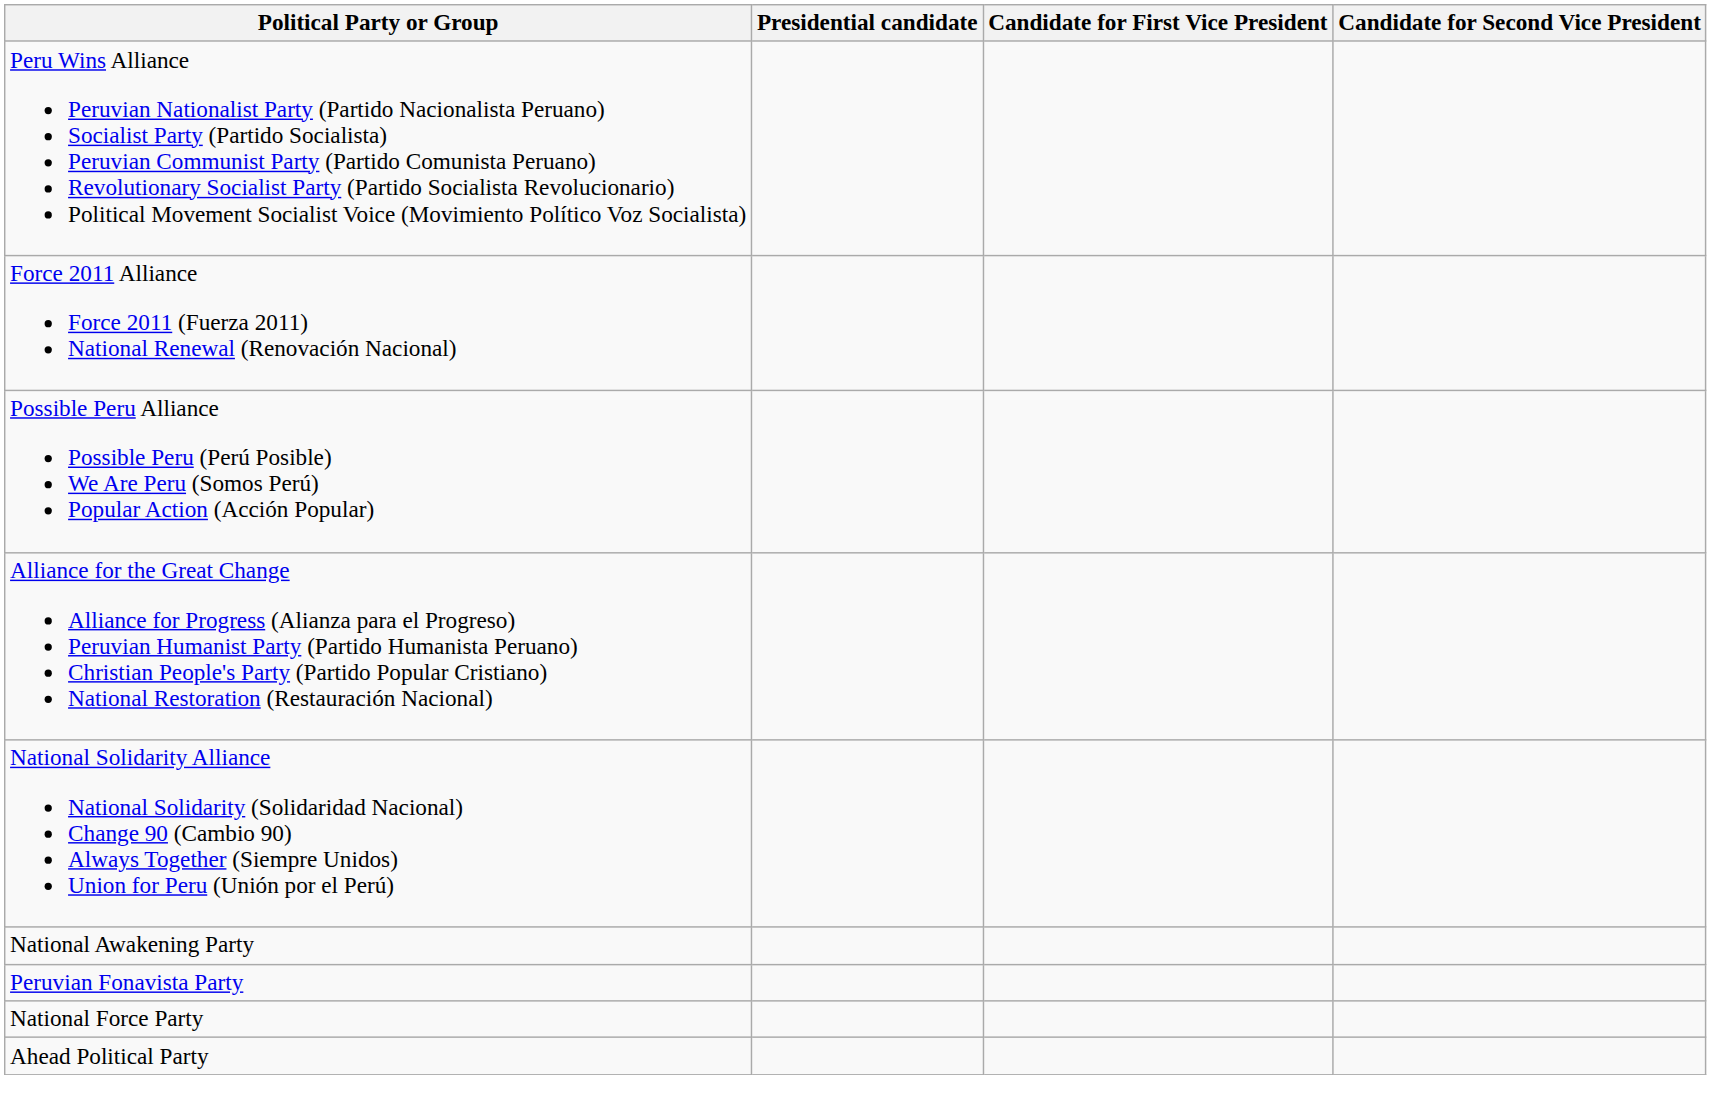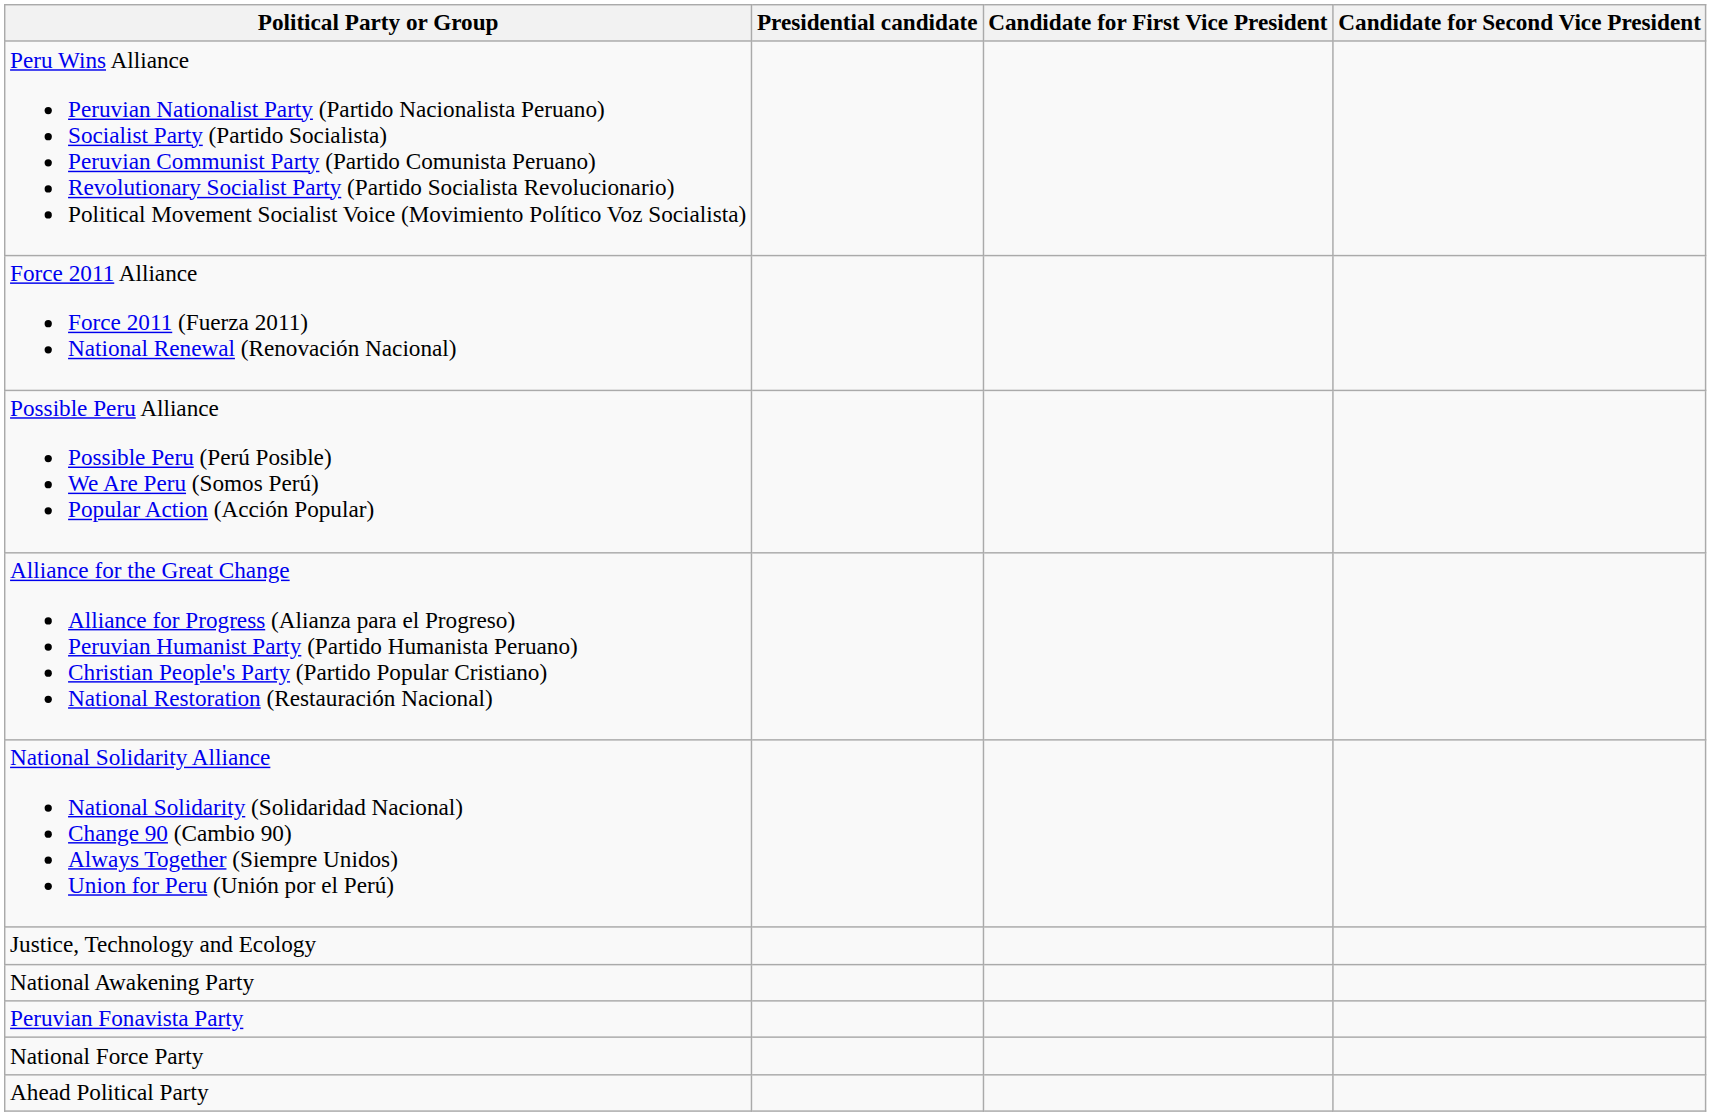+ row: Justice, Technology and Ecology
